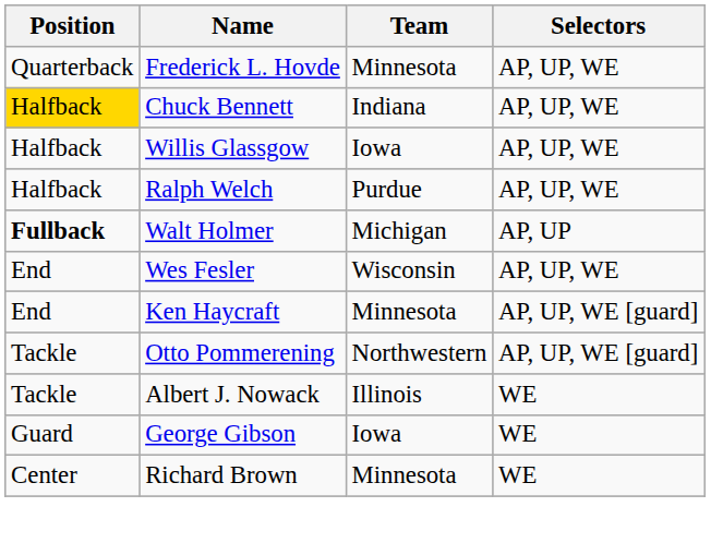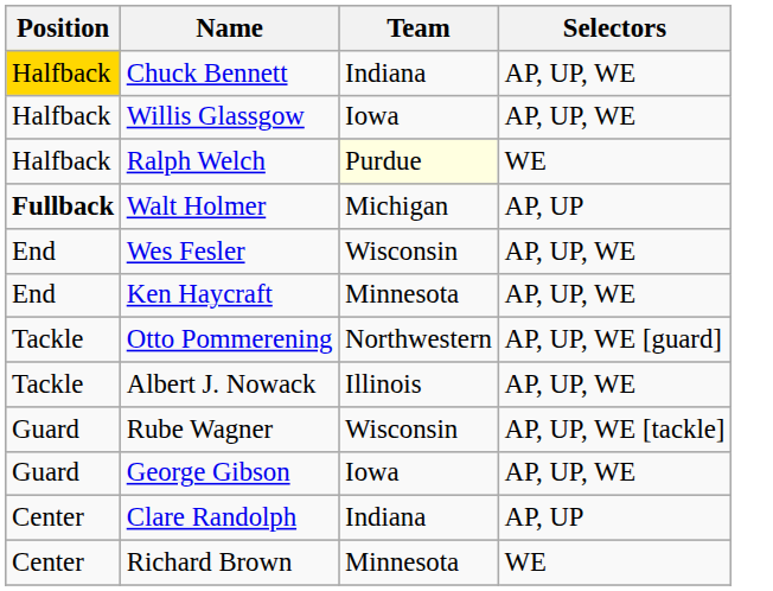- row: Quarterback | Frederick L. Hovde | Minnesota | AP, UP, WE
Ralph Welch | Team: no background -> lightyellow background
Ralph Welch | Selectors: AP, UP, WE -> WE
Ken Haycraft | Selectors: AP, UP, WE [guard] -> AP, UP, WE
Albert J. Nowack | Selectors: WE -> AP, UP, WE
+ row: Guard | Rube Wagner | Wisconsin | AP, UP, WE [tackle]
George Gibson | Selectors: WE -> AP, UP, WE
+ row: Center | Clare Randolph | Indiana | AP, UP
